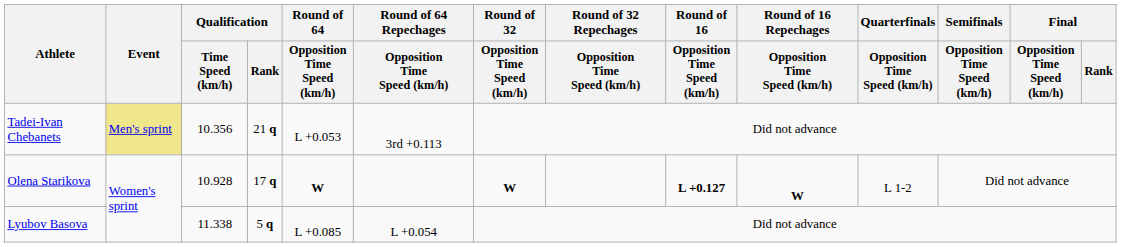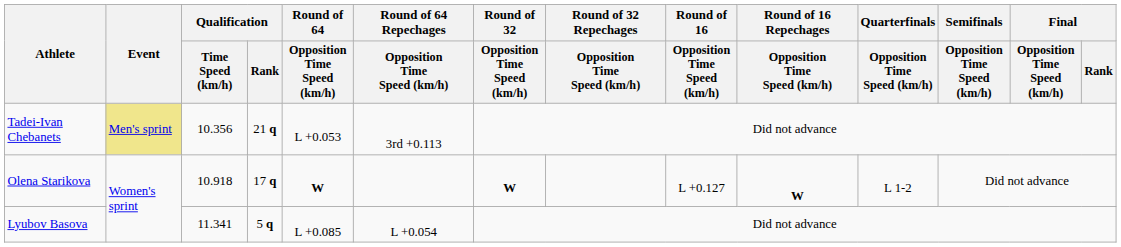Olena Starikova | Qualification / Time Speed (km/h): 10.928 -> 10.918
Olena Starikova | Round of 16 / Opposition Time Speed (km/h): bold -> normal
Lyubov Basova | Qualification / Time Speed (km/h): 11.338 -> 11.341
